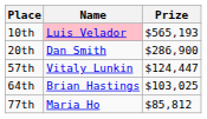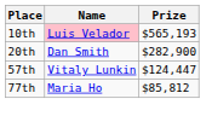20th | Prize: $286,900 -> $282,900
- row: 64th | Brian Hastings | $103,025
